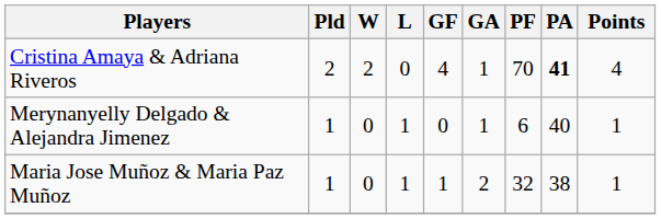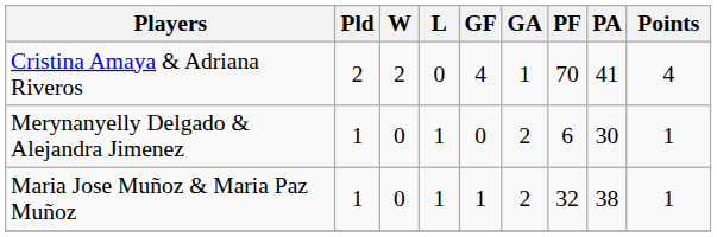Cristina Amaya & Adriana Riveros | PA: bold -> normal
Merynanyelly Delgado & Alejandra Jimenez | GA: 1 -> 2
Merynanyelly Delgado & Alejandra Jimenez | PA: 40 -> 30
